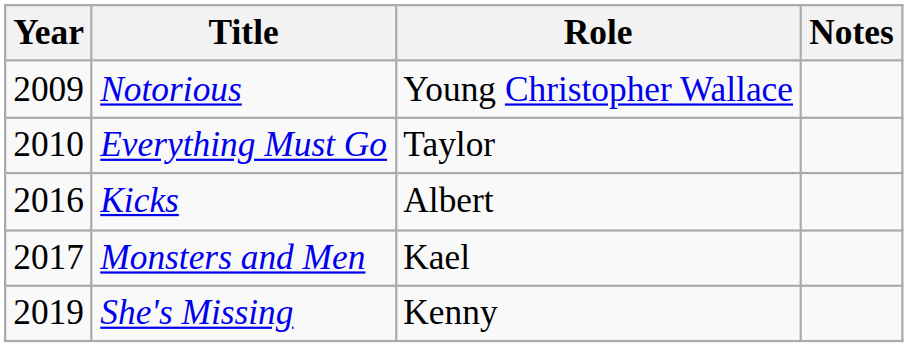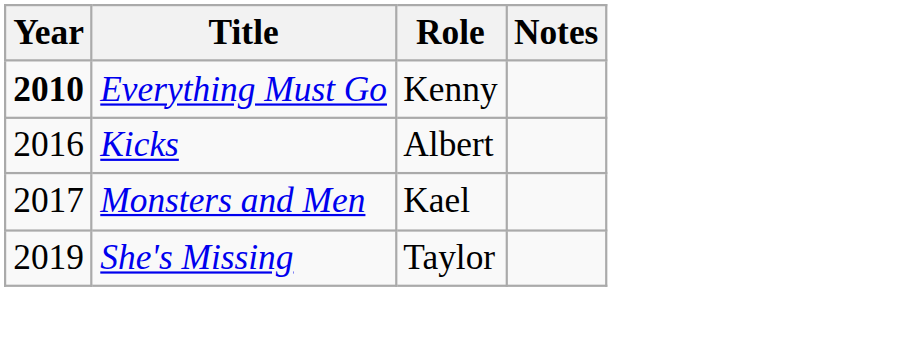- row: 2009 | Notorious | Young Christopher Wallace
Everything Must Go | Year: normal -> bold
Everything Must Go | Role: Taylor -> Kenny
She's Missing | Role: Kenny -> Taylor
